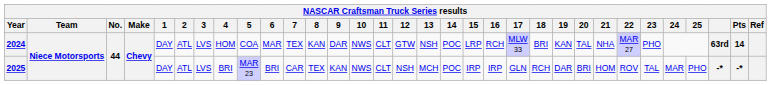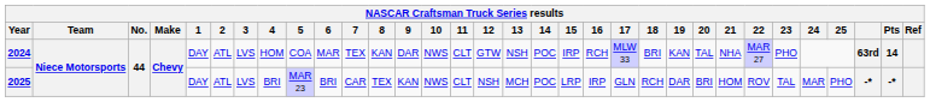2024 | 15: LRP -> IRP
2025 | 15: IRP -> LRP
